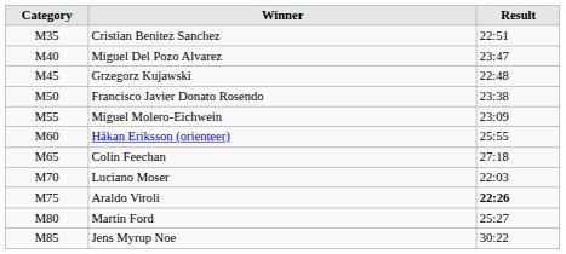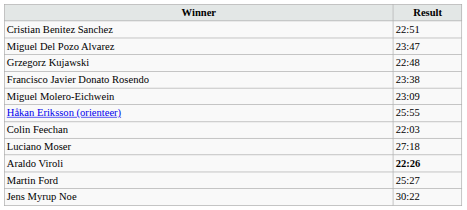- column: Category | M35 | M40 | M45 | M50 | M55 | M60 | M65 | M70 | M75 | M80 | M85
Colin Feechan | Result: 27:18 -> 22:03
Luciano Moser | Result: 22:03 -> 27:18
